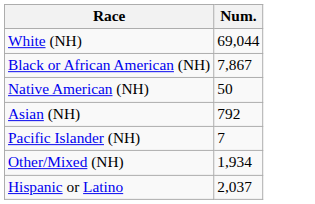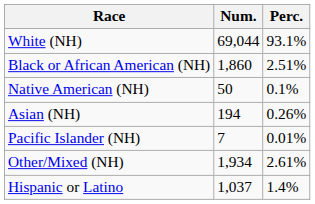+ column: Perc. | 93.1% | 2.51% | 0.1% | 0.26% | 0.01% | 2.61% | 1.4%
Black or African American (NH) | Num.: 7,867 -> 1,860
Asian (NH) | Num.: 792 -> 194
Hispanic or Latino | Num.: 2,037 -> 1,037
